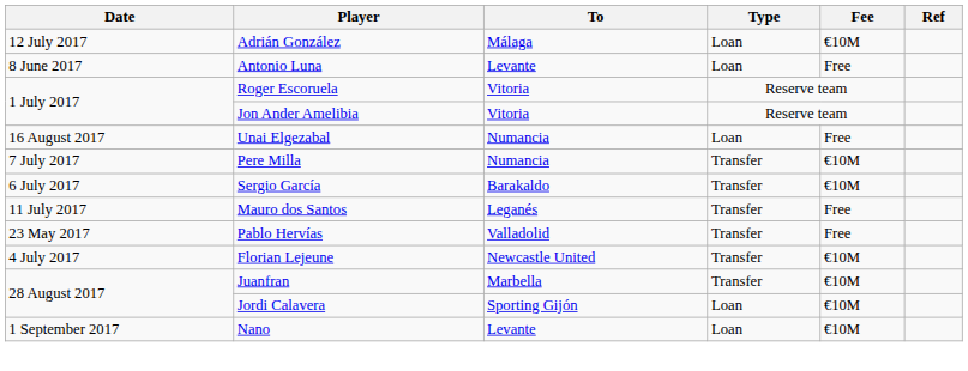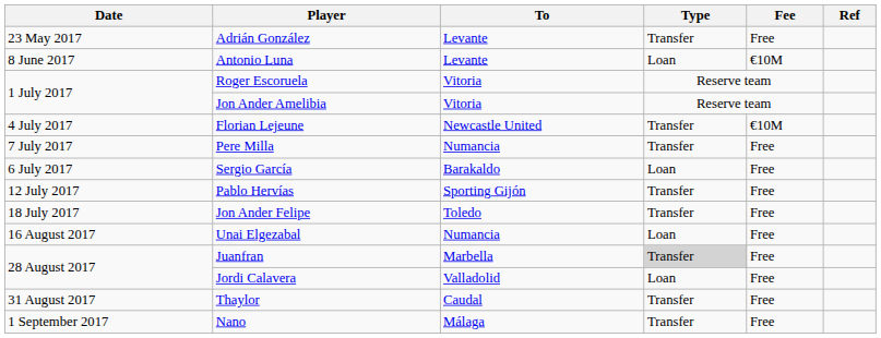Adrián González | Date: 12 July 2017 -> 23 May 2017
Adrián González | To: Málaga -> Levante
Adrián González | Type: Loan -> Transfer
Adrián González | Fee: €10M -> Free
Antonio Luna | Fee: Free -> €10M
rows swapped: Florian Lejeune <-> Unai Elgezabal
Pere Milla | Fee: €10M -> Free
Sergio García | Type: Transfer -> Loan
Sergio García | Fee: €10M -> Free
- row: 11 July 2017 | Mauro dos Santos | Leganés | Transfer | Free
Pablo Hervías | Date: 23 May 2017 -> 12 July 2017
Pablo Hervías | To: Valladolid -> Sporting Gijón
+ row: 18 July 2017 | Jon Ander Felipe | Toledo | Transfer | Free
Juanfran | Type: no background -> lightgrey background
Juanfran | Fee: €10M -> Free
Jordi Calavera | To: Sporting Gijón -> Valladolid
Jordi Calavera | Fee: €10M -> Free
+ row: 31 August 2017 | Thaylor | Caudal | Transfer | Free
Nano | To: Levante -> Málaga
Nano | Type: Loan -> Transfer
Nano | Fee: €10M -> Free
